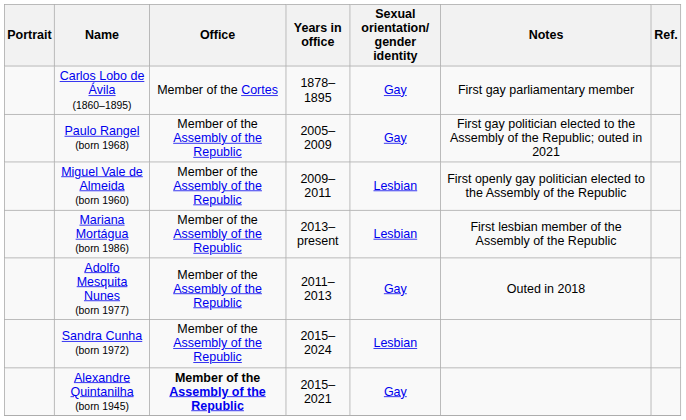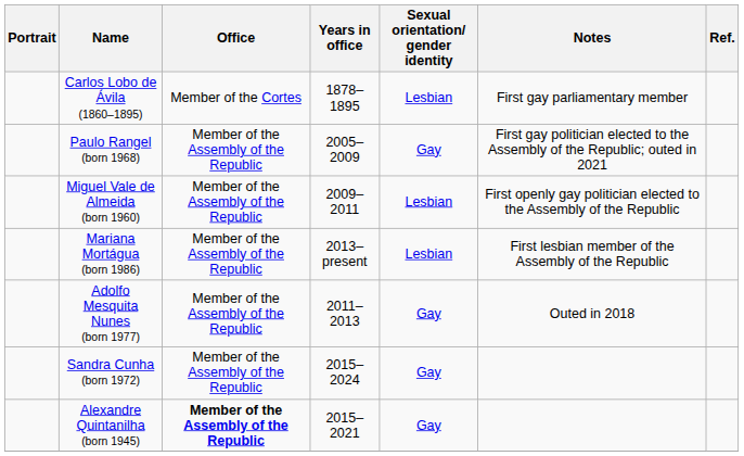Carlos Lobo de Ávila (1860–1895) | Sexual orientation/ gender identity: Gay -> Lesbian
Sandra Cunha (born 1972) | Sexual orientation/ gender identity: Lesbian -> Gay
